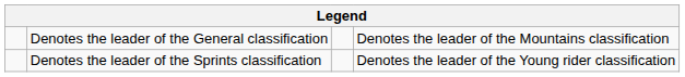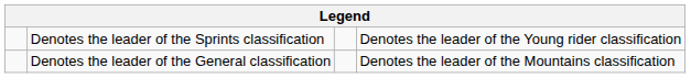rows swapped: Denotes the leader of the General classification <-> Denotes the leader of the Sprints classification
